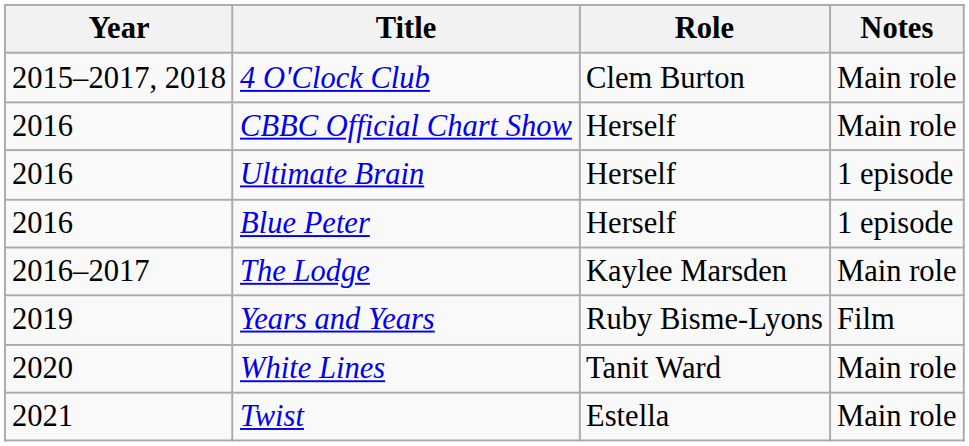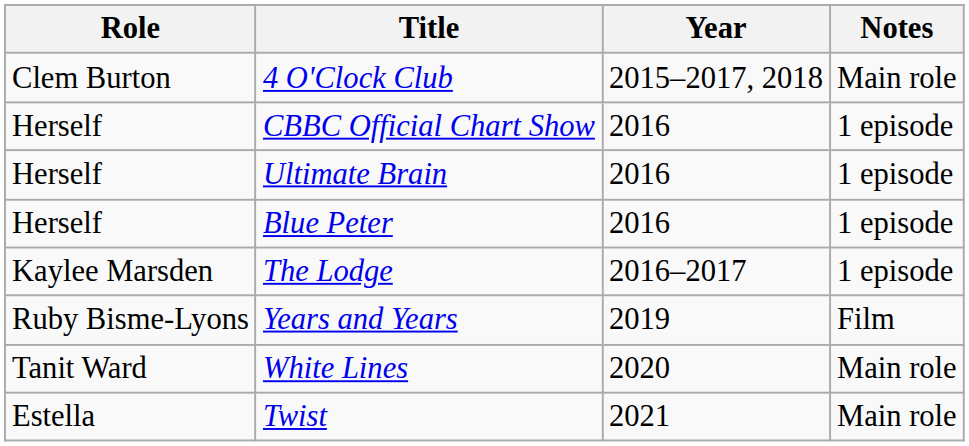columns swapped: Year <-> Role
CBBC Official Chart Show | Notes: Main role -> 1 episode
The Lodge | Notes: Main role -> 1 episode
